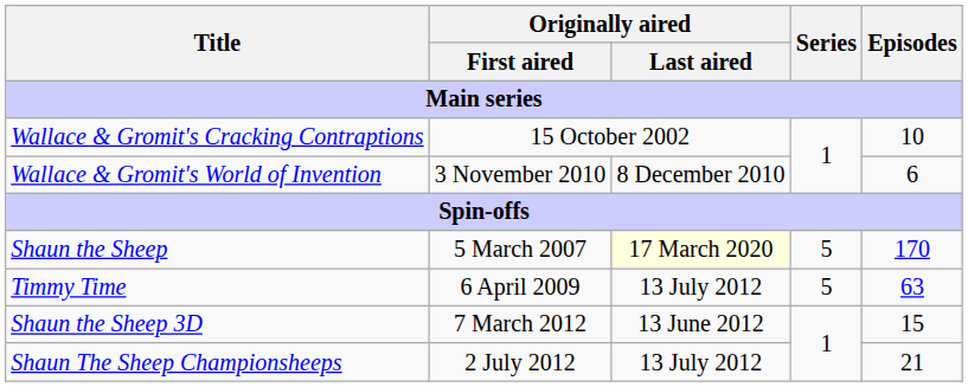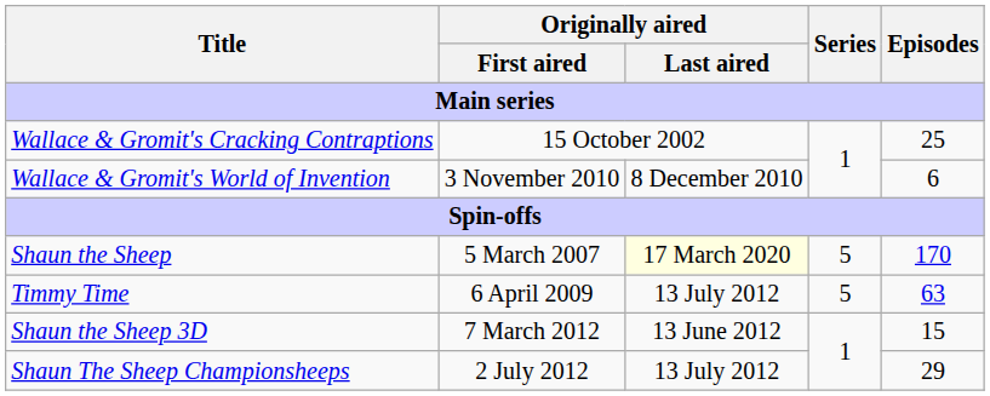Wallace & Gromit's Cracking Contraptions | Episodes: 10 -> 25
Shaun The Sheep Championsheeps | Episodes: 21 -> 29
